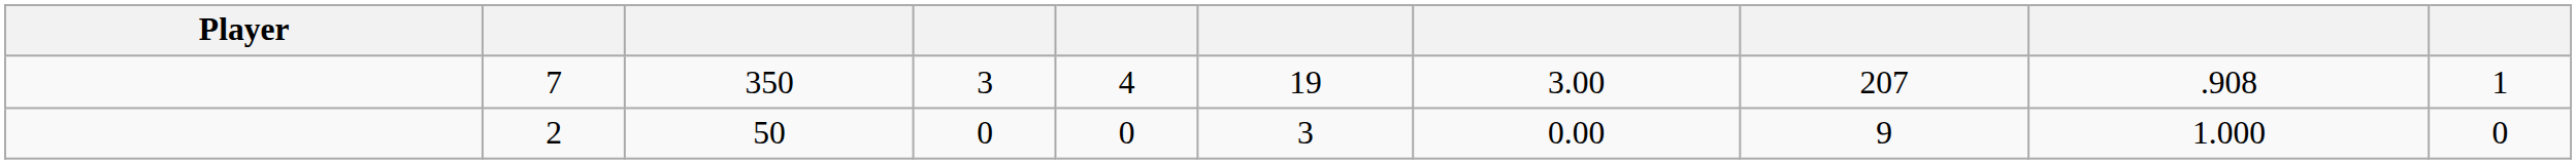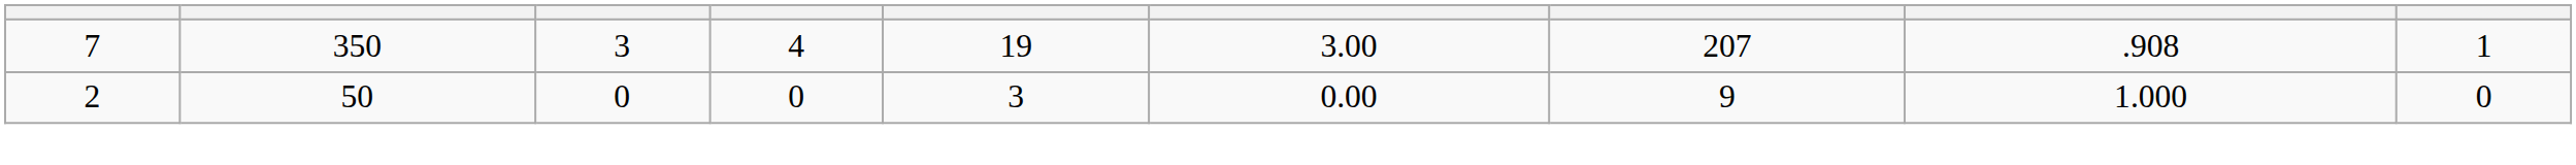- column: Player
